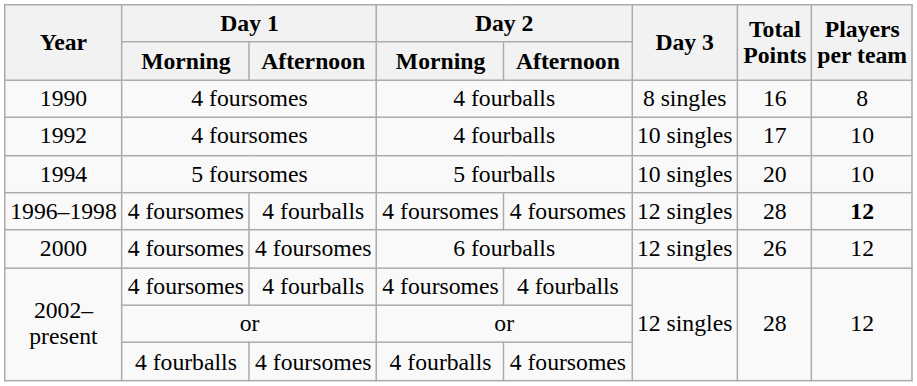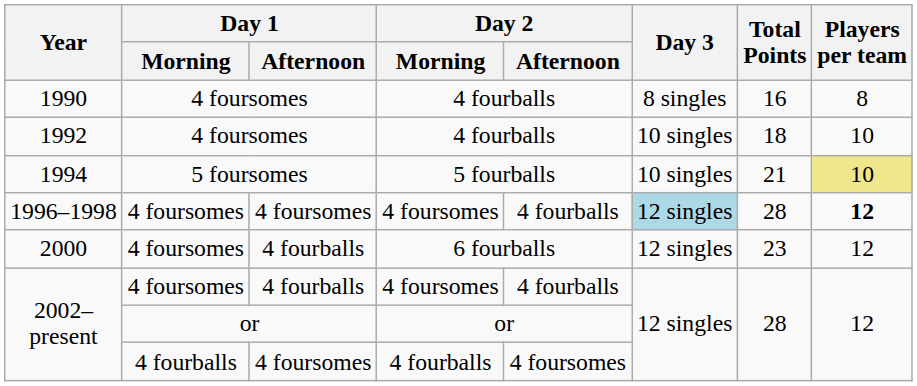1992 | Total Points: 17 -> 18
1994 | Total Points: 20 -> 21
1994 | Players per team: no background -> khaki background
1996–1998 | Day 1 / Afternoon: 4 fourballs -> 4 foursomes
1996–1998 | Day 2 / Afternoon: 4 foursomes -> 4 fourballs
1996–1998 | Day 3: no background -> lightblue background
2000 | Day 1 / Afternoon: 4 foursomes -> 4 fourballs
2000 | Total Points: 26 -> 23
